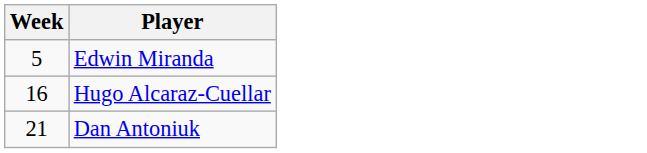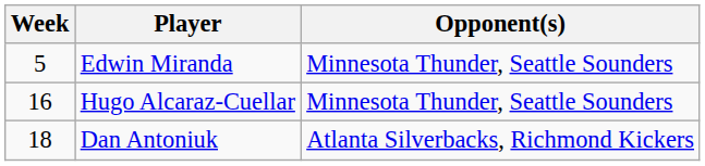+ column: Opponent(s) | Minnesota Thunder, Seattle Sounders | Minnesota Thunder, Seattle Sounders | Atlanta Silverbacks, Richmond Kickers
Dan Antoniuk | Week: 21 -> 18
